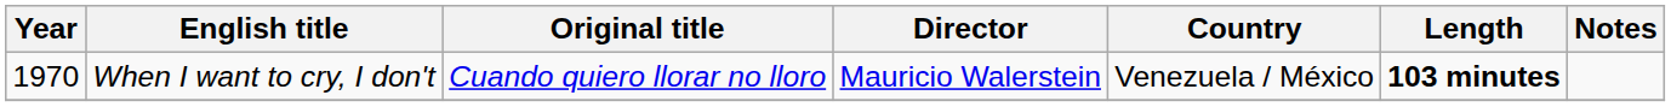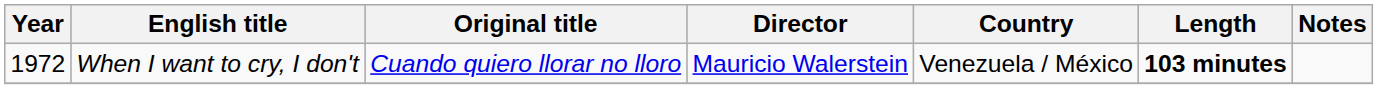When I want to cry, I don't | Year: 1970 -> 1972
